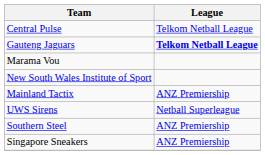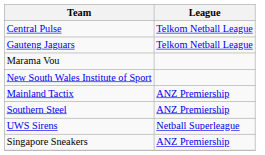Gauteng Jaguars | League: bold -> normal
rows swapped: UWS Sirens <-> Southern Steel
